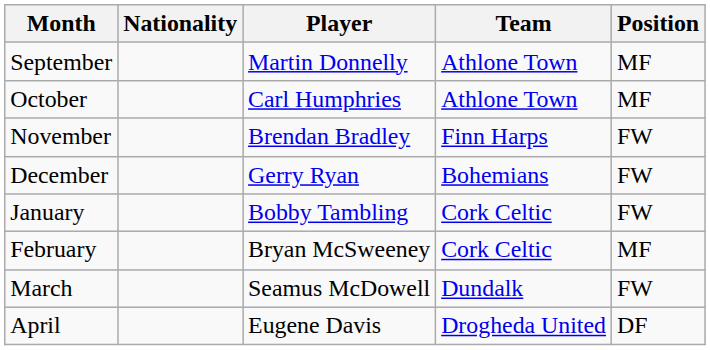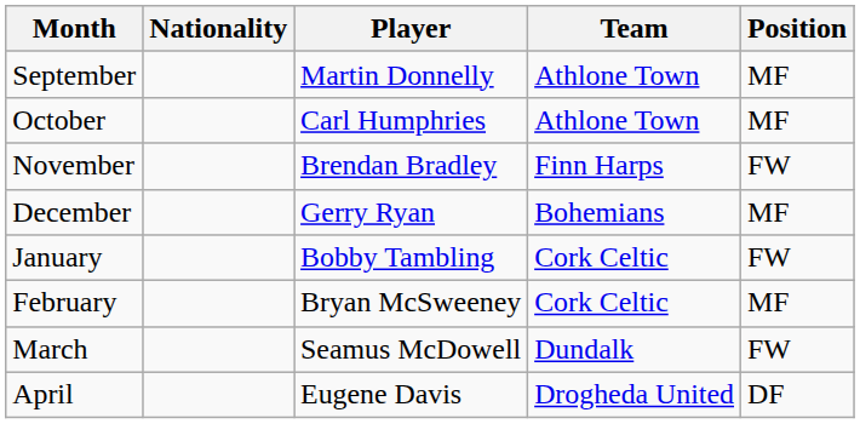December | Position: FW -> MF
